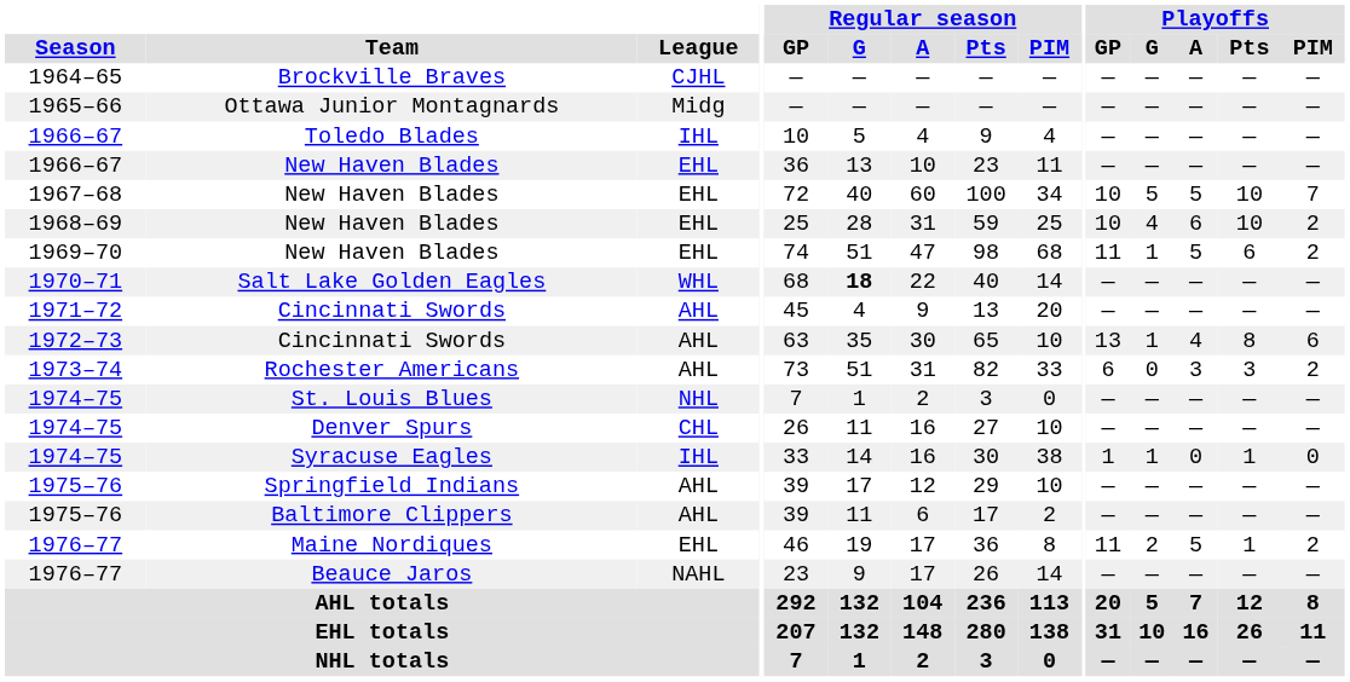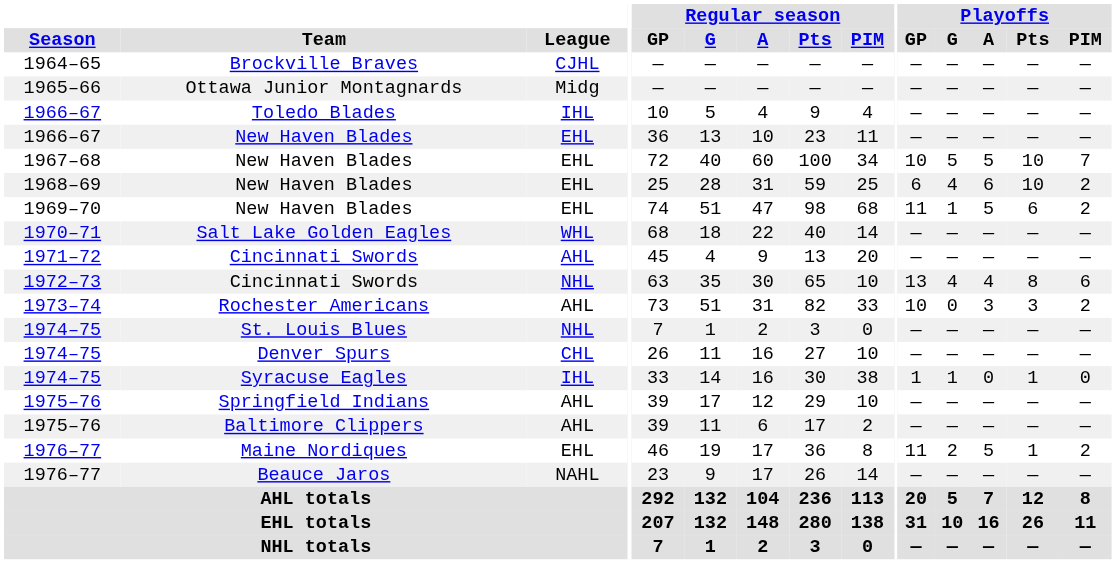1968–69 / New Haven Blades | Playoffs / GP: 10 -> 6
Salt Lake Golden Eagles | Regular season / G: bold -> normal
1972–73 / Cincinnati Swords | League: AHL -> NHL
1972–73 / Cincinnati Swords | Playoffs / G: 1 -> 4
Rochester Americans | Playoffs / GP: 6 -> 10
